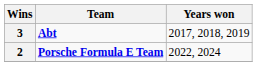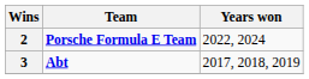rows swapped: 3 <-> 2
